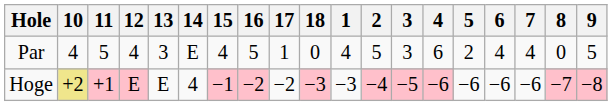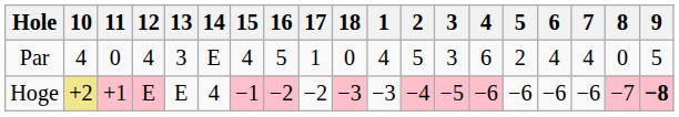Par | 11: 5 -> 0
Hoge | 9: normal -> bold
